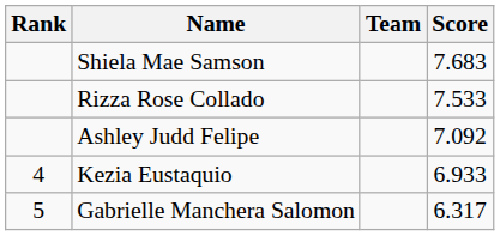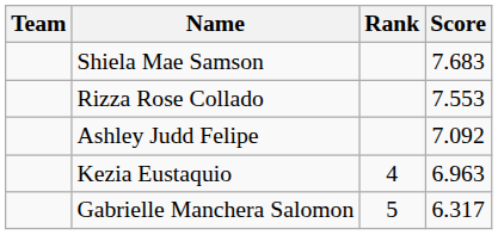columns swapped: Rank <-> Team
Rizza Rose Collado | Score: 7.533 -> 7.553
Kezia Eustaquio | Score: 6.933 -> 6.963
